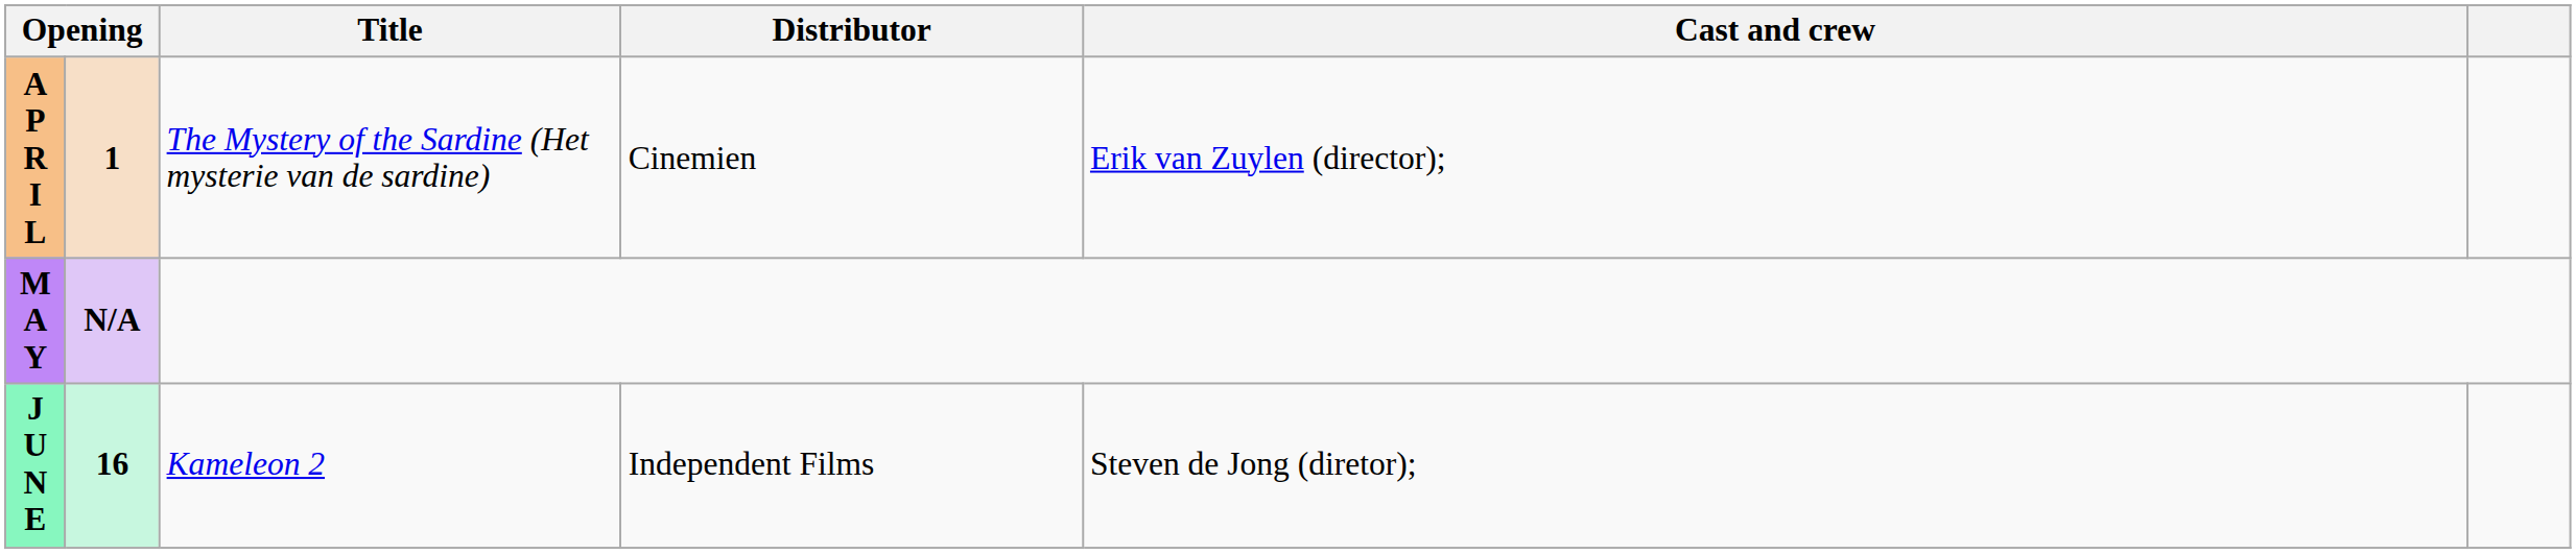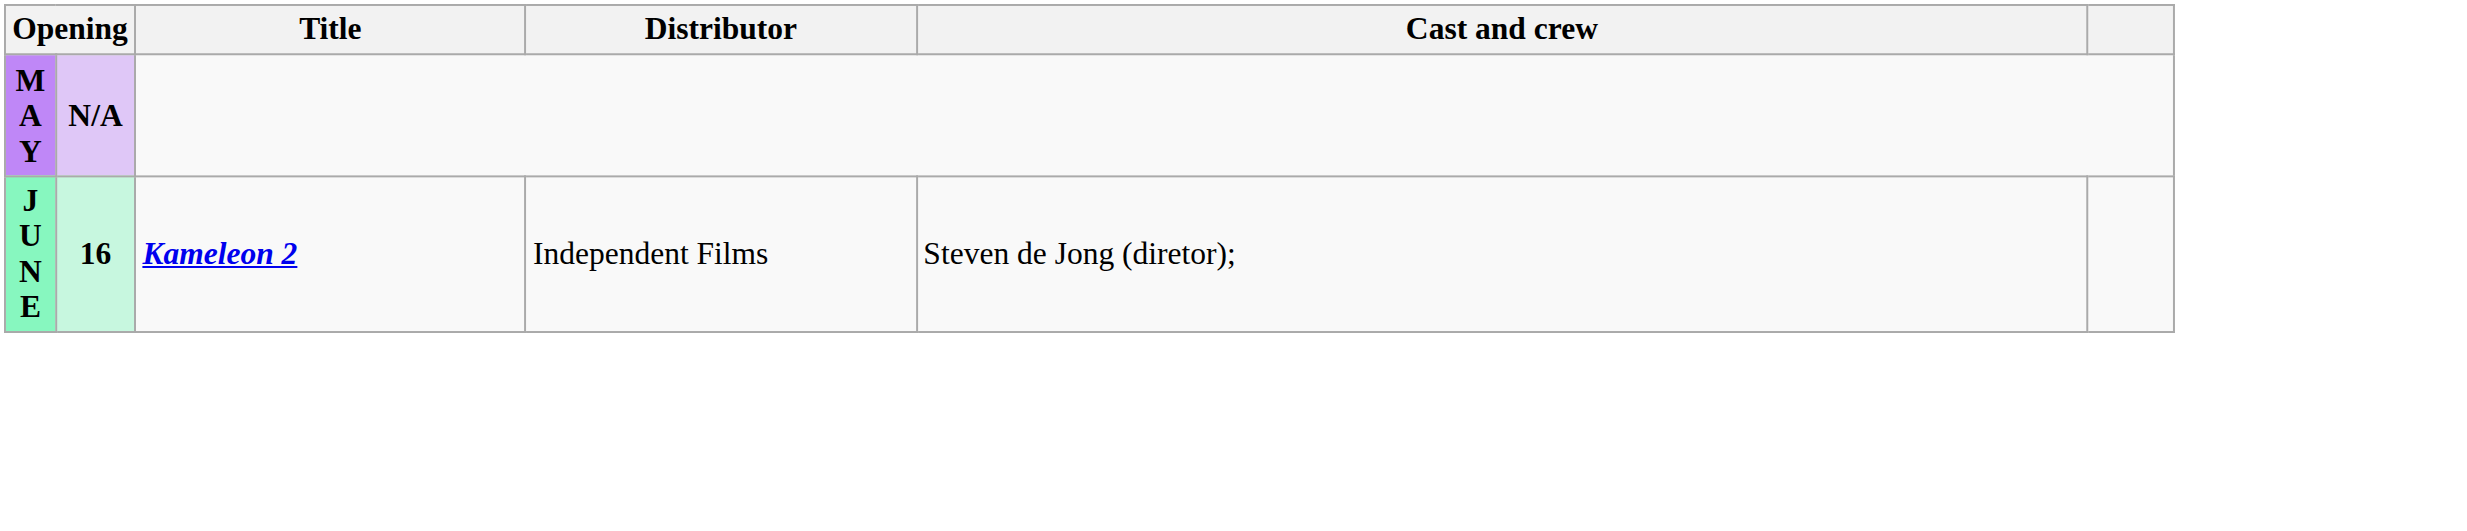- row: A P R I L | 1 | The Mystery of the Sardine (Het mysterie van de sardine) | Cinemien | Erik van Zuylen (director);
J U N E | Title: normal -> bold
